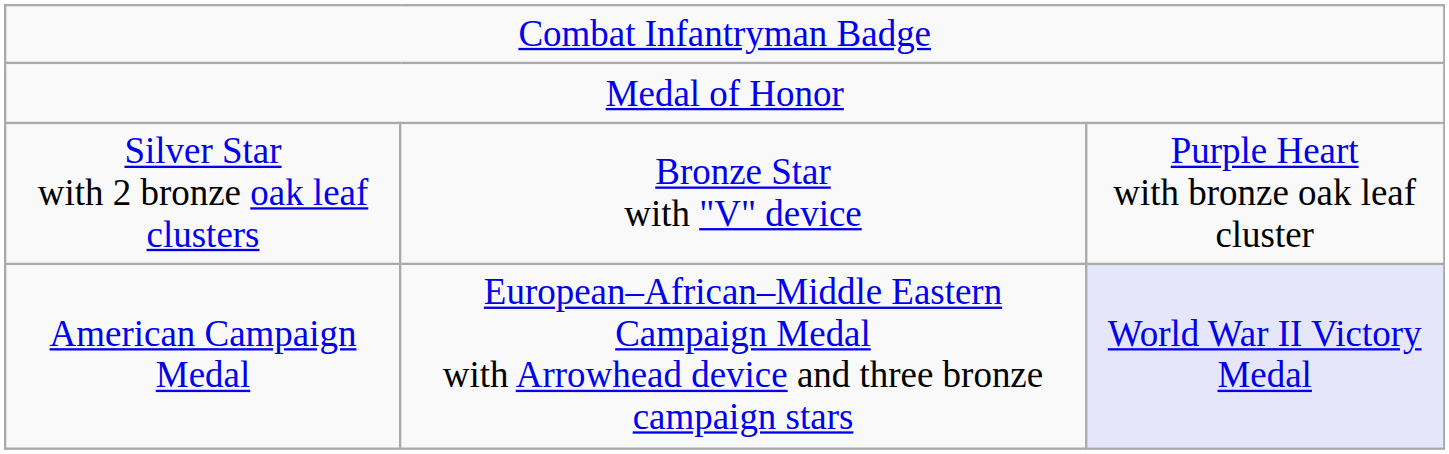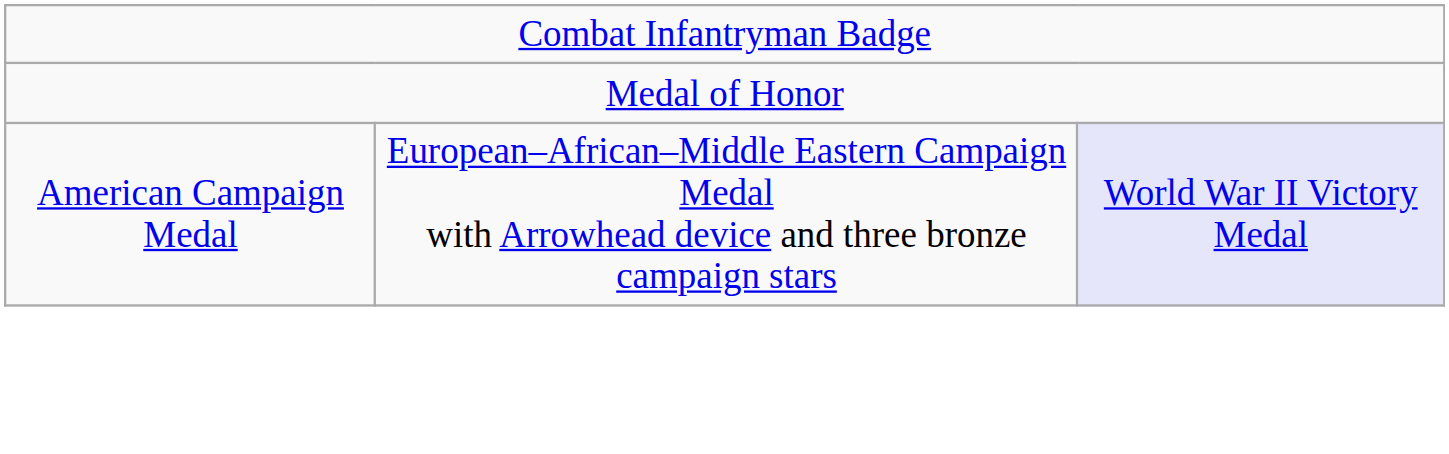- row: Silver Star with 2 bronze oak leaf clusters | Bronze Star with "V" device | Purple Heart with bronze oak leaf cluster
